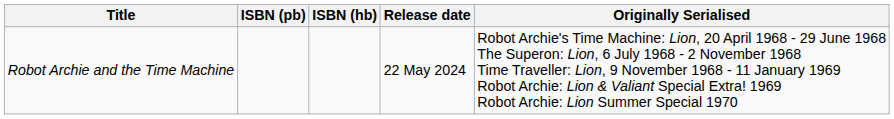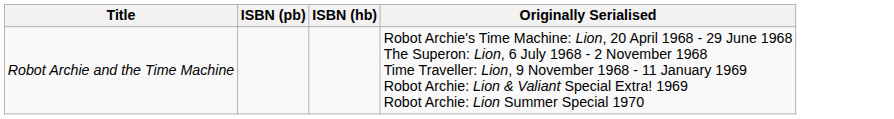- column: Release date | 22 May 2024
